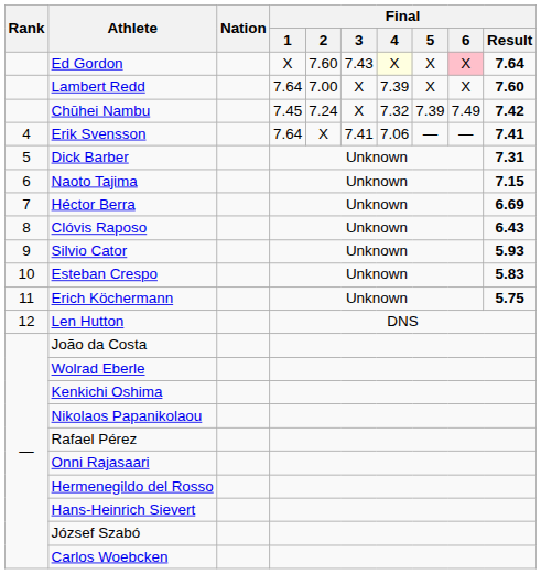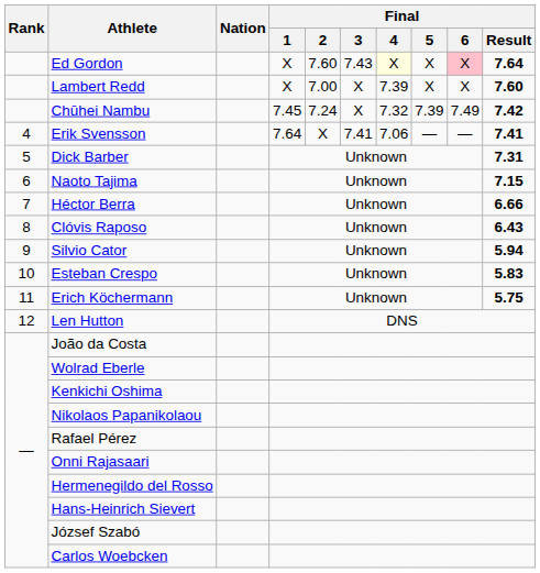Lambert Redd | Final / 1: 7.64 -> X
Héctor Berra | Final / Result: 6.69 -> 6.66
Silvio Cator | Final / Result: 5.93 -> 5.94
